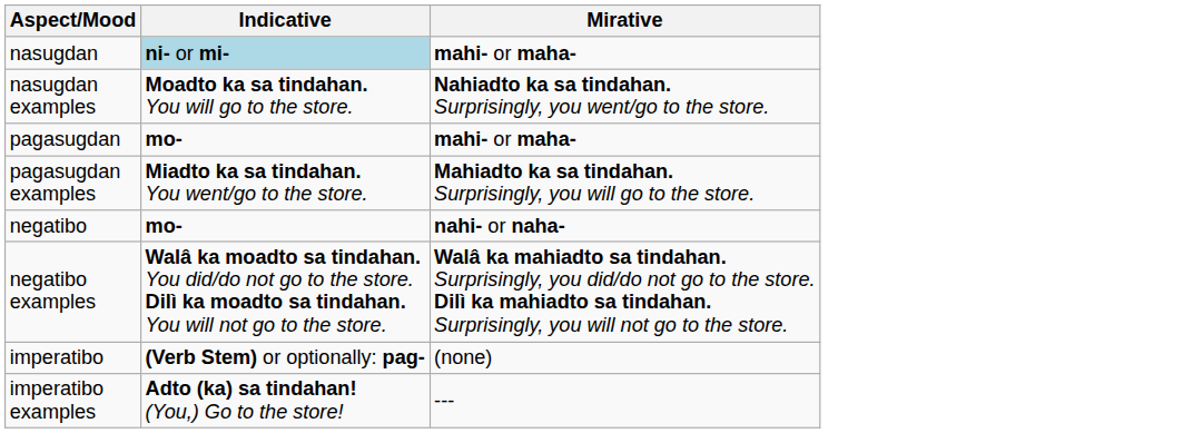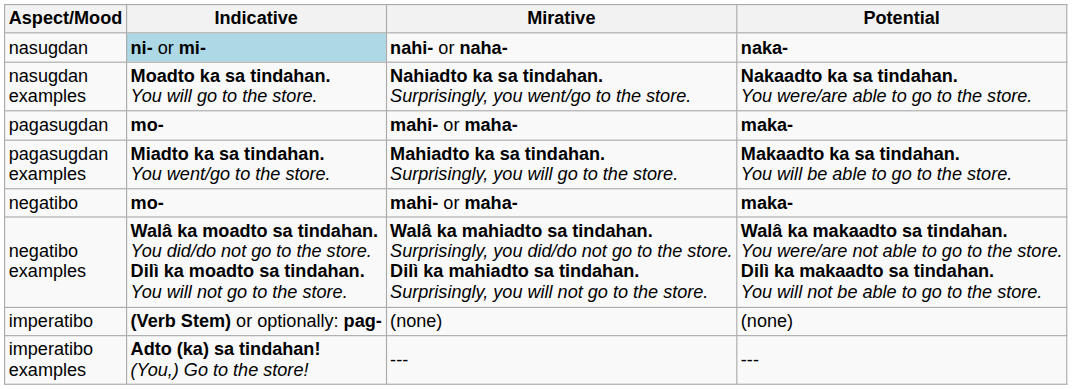+ column: Potential | naka- | Nakaadto ka sa tindahan. You were/are able to go to the store. | maka- | Makaadto ka sa tindahan. You will be able to go to the store. | maka- | Walâ ka makaadto sa tindahan. You were/are not able to go to the store. Dilì ka makaadto sa tindahan. You will not be able to go to the store. | (none) | ---
nasugdan | Mirative: mahi- or maha- -> nahi- or naha-
negatibo | Mirative: nahi- or naha- -> mahi- or maha-
